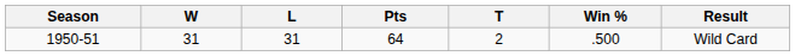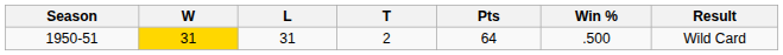columns swapped: T <-> Pts
1950-51 | W: no background -> gold background
